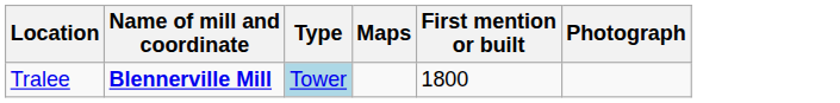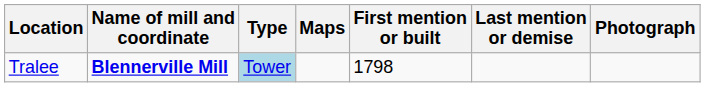+ column: Last mention or demise
Tralee | First mention or built: 1800 -> 1798
